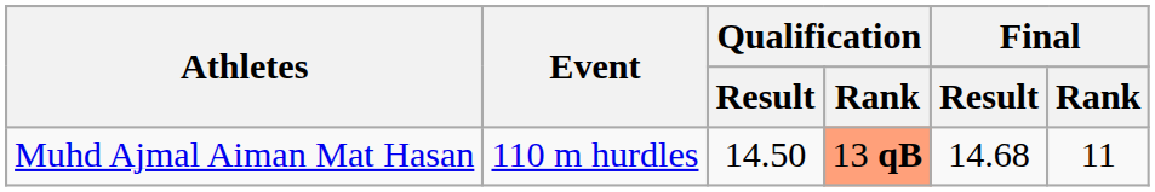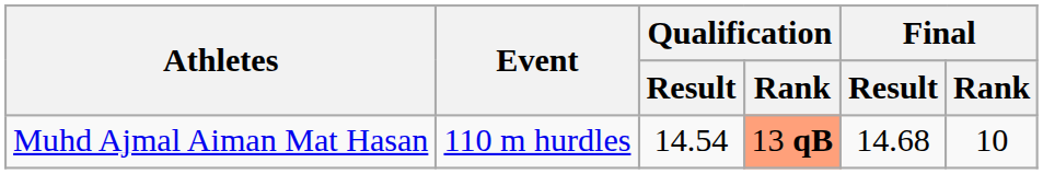Muhd Ajmal Aiman Mat Hasan | Qualification / Result: 14.50 -> 14.54
Muhd Ajmal Aiman Mat Hasan | Final / Rank: 11 -> 10
